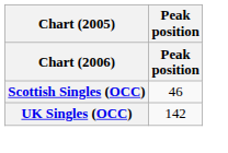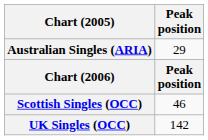+ row: Australian Singles (ARIA) | 29
